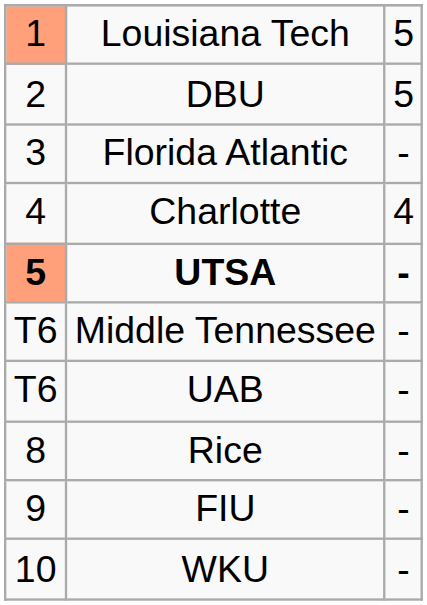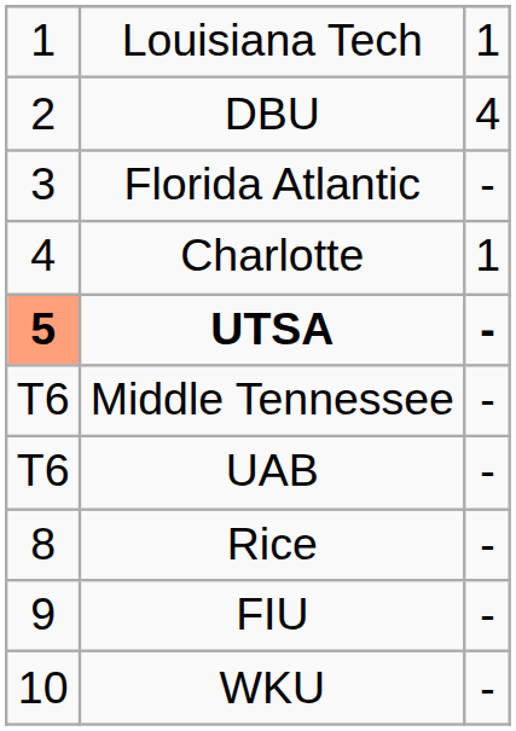Louisiana Tech | column 1: lightsalmon background -> no background
Louisiana Tech | column 3: 5 -> 1
DBU | column 3: 5 -> 4
Charlotte | column 3: 4 -> 1
